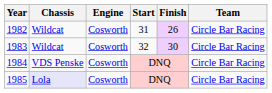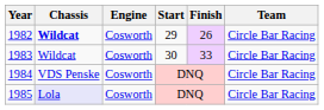1982 | Chassis: normal -> bold
1982 | Start: 31 -> 29
1983 | Start: 32 -> 30
1983 | Finish: 30 -> 33
